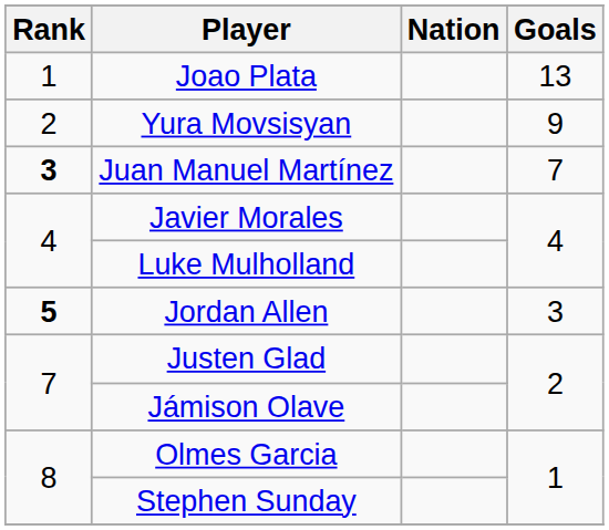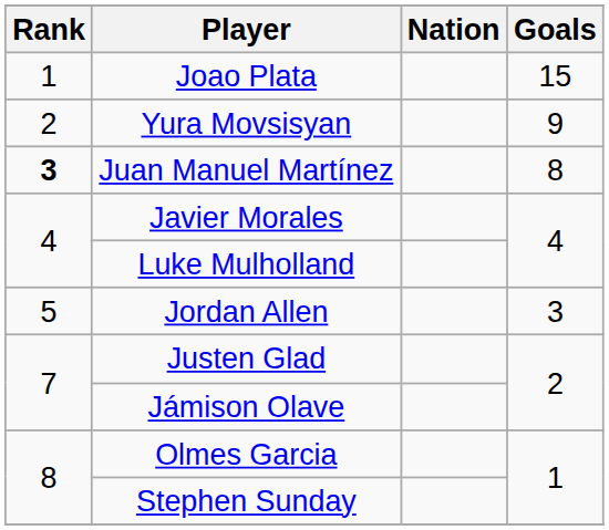Joao Plata | Goals: 13 -> 15
Juan Manuel Martínez | Goals: 7 -> 8
Jordan Allen | Rank: bold -> normal
